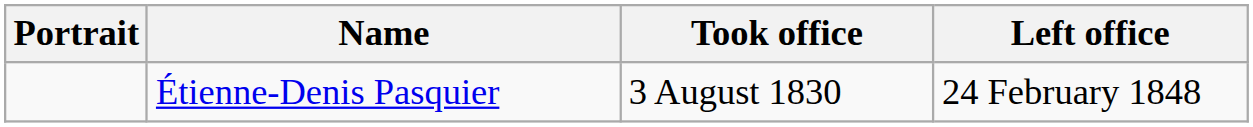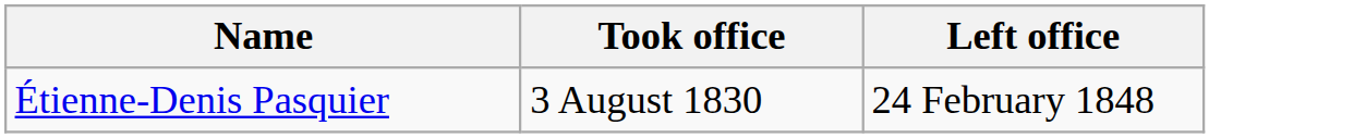- column: Portrait
